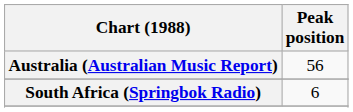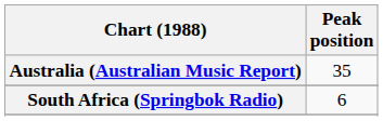Australia (Australian Music Report) | Peak position: 56 -> 35
